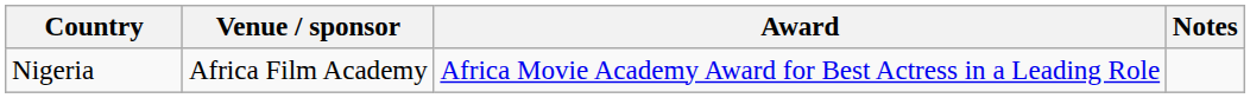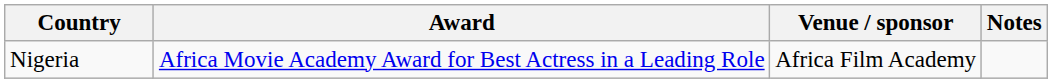columns swapped: Award <-> Venue / sponsor
